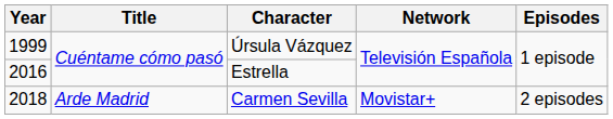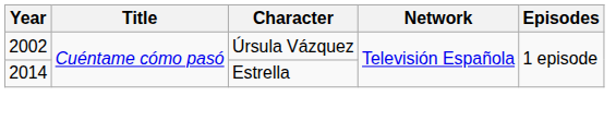Úrsula Vázquez | Year: 1999 -> 2002
Estrella | Year: 2016 -> 2014
- row: 2018 | Arde Madrid | Carmen Sevilla | Movistar+ | 2 episodes
